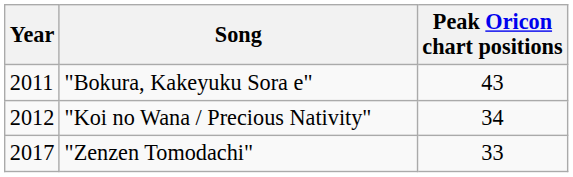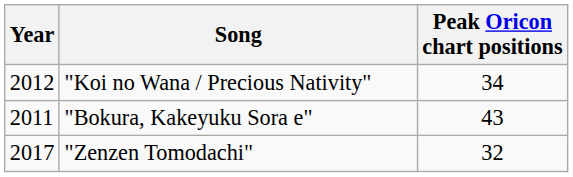rows swapped: "Bokura, Kakeyuku Sora e" <-> "Koi no Wana / Precious Nativity"
"Zenzen Tomodachi" | Peak Oricon chart positions: 33 -> 32
